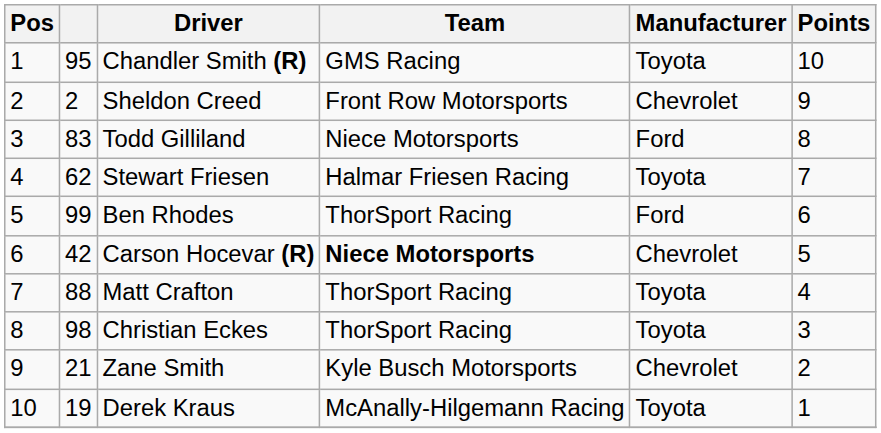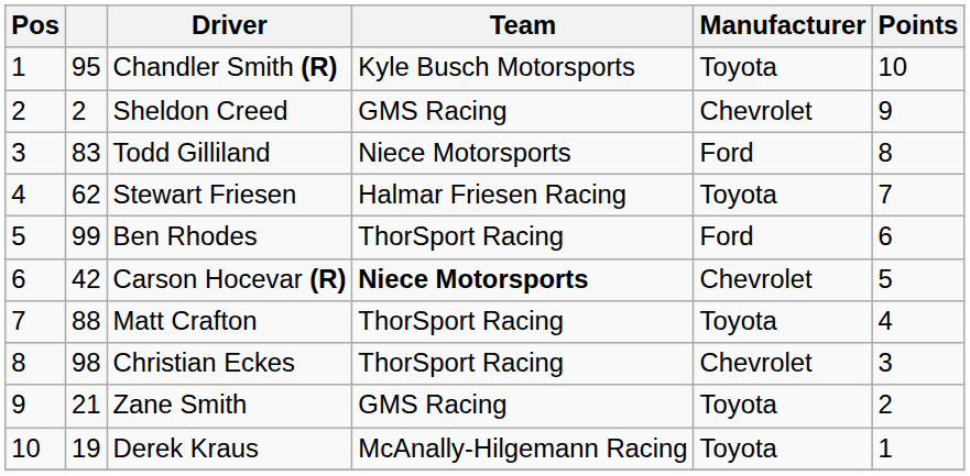Chandler Smith (R) | Team: GMS Racing -> Kyle Busch Motorsports
Sheldon Creed | Team: Front Row Motorsports -> GMS Racing
Christian Eckes | Manufacturer: Toyota -> Chevrolet
Zane Smith | Team: Kyle Busch Motorsports -> GMS Racing
Zane Smith | Manufacturer: Chevrolet -> Toyota
